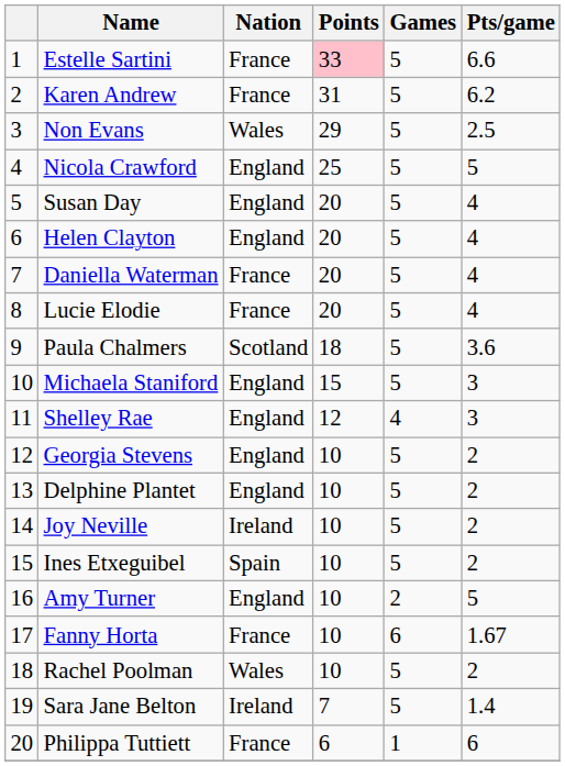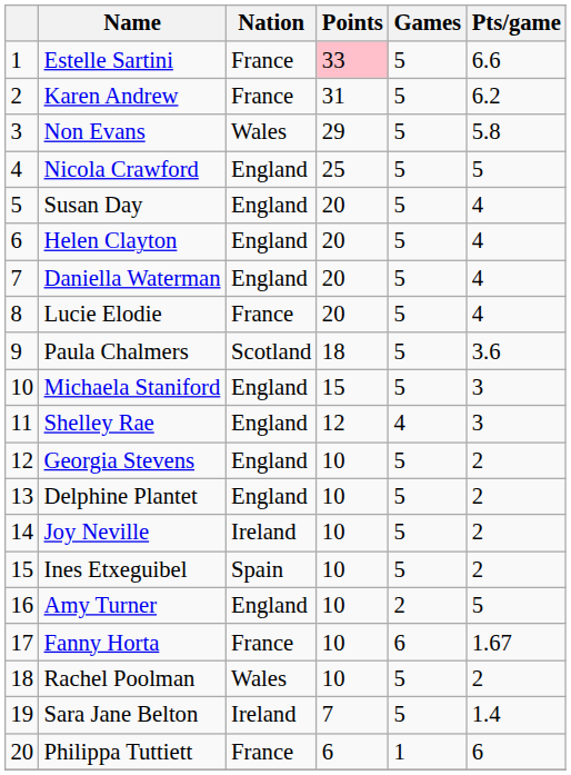Non Evans | Pts/game: 2.5 -> 5.8
Daniella Waterman | Nation: France -> England
